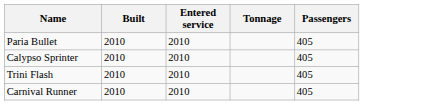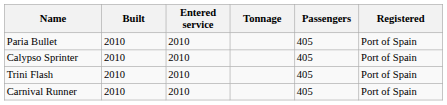+ column: Registered | Port of Spain | Port of Spain | Port of Spain | Port of Spain
